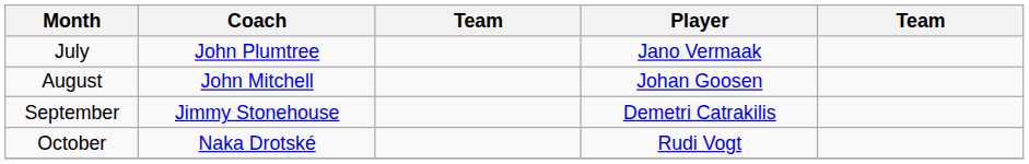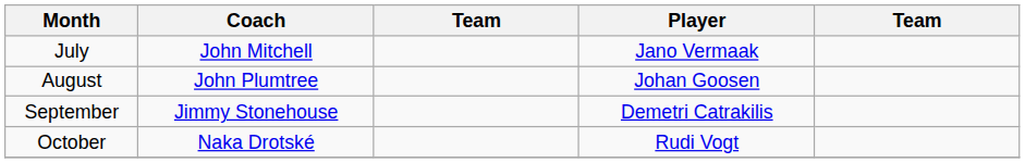July | Coach: John Plumtree -> John Mitchell
August | Coach: John Mitchell -> John Plumtree
